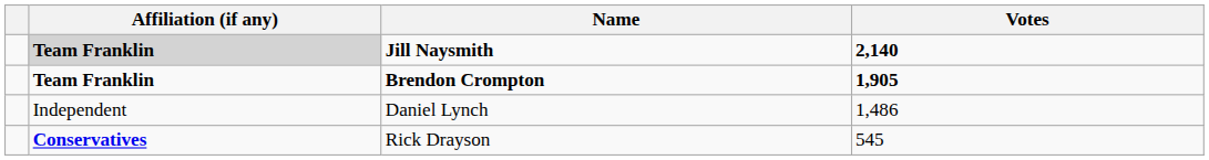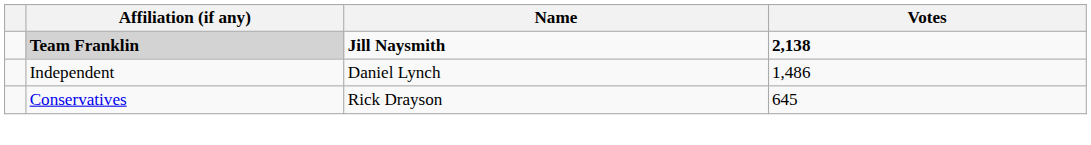Jill Naysmith | Votes: 2,140 -> 2,138
- row: Team Franklin | Brendon Crompton | 1,905
Rick Drayson | Affiliation (if any): bold -> normal
Rick Drayson | Votes: 545 -> 645
